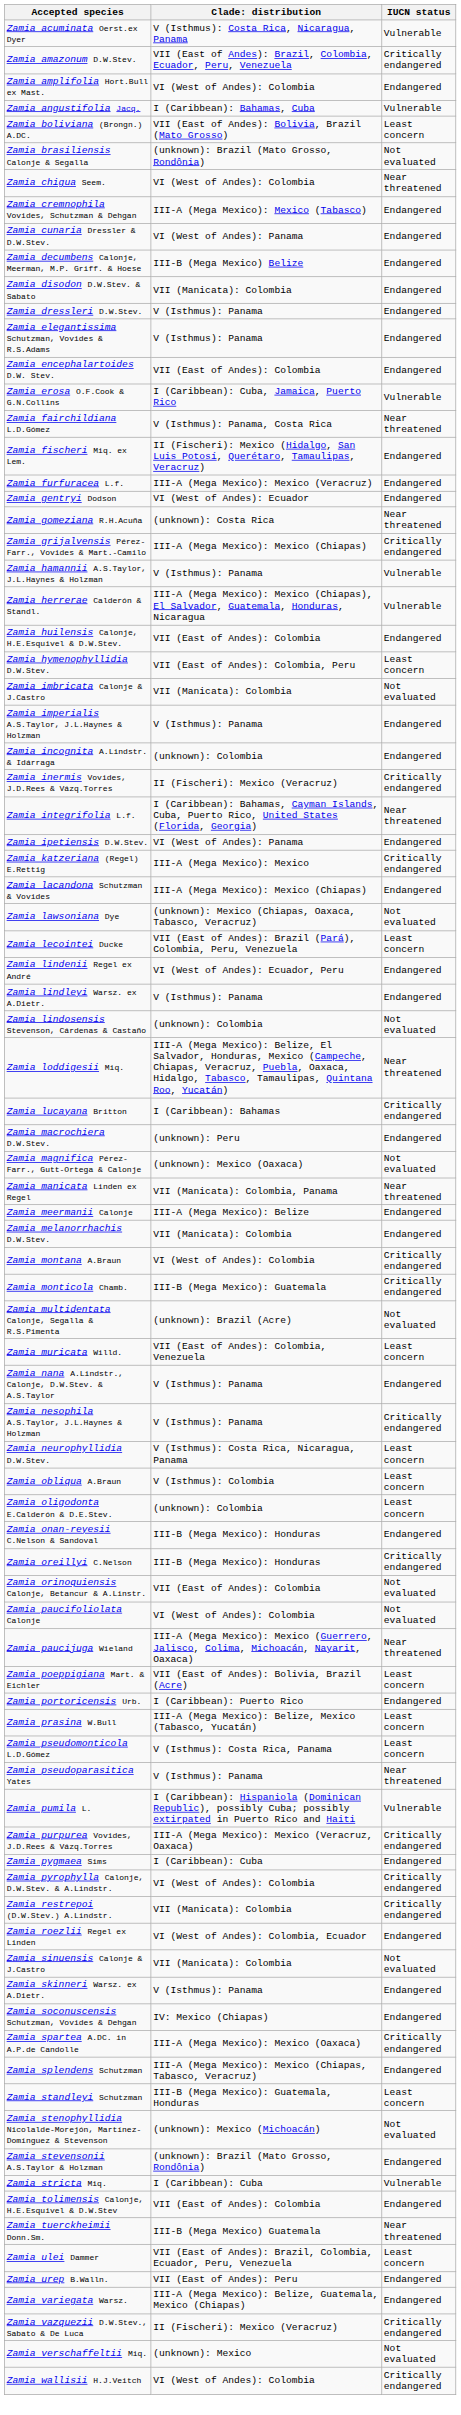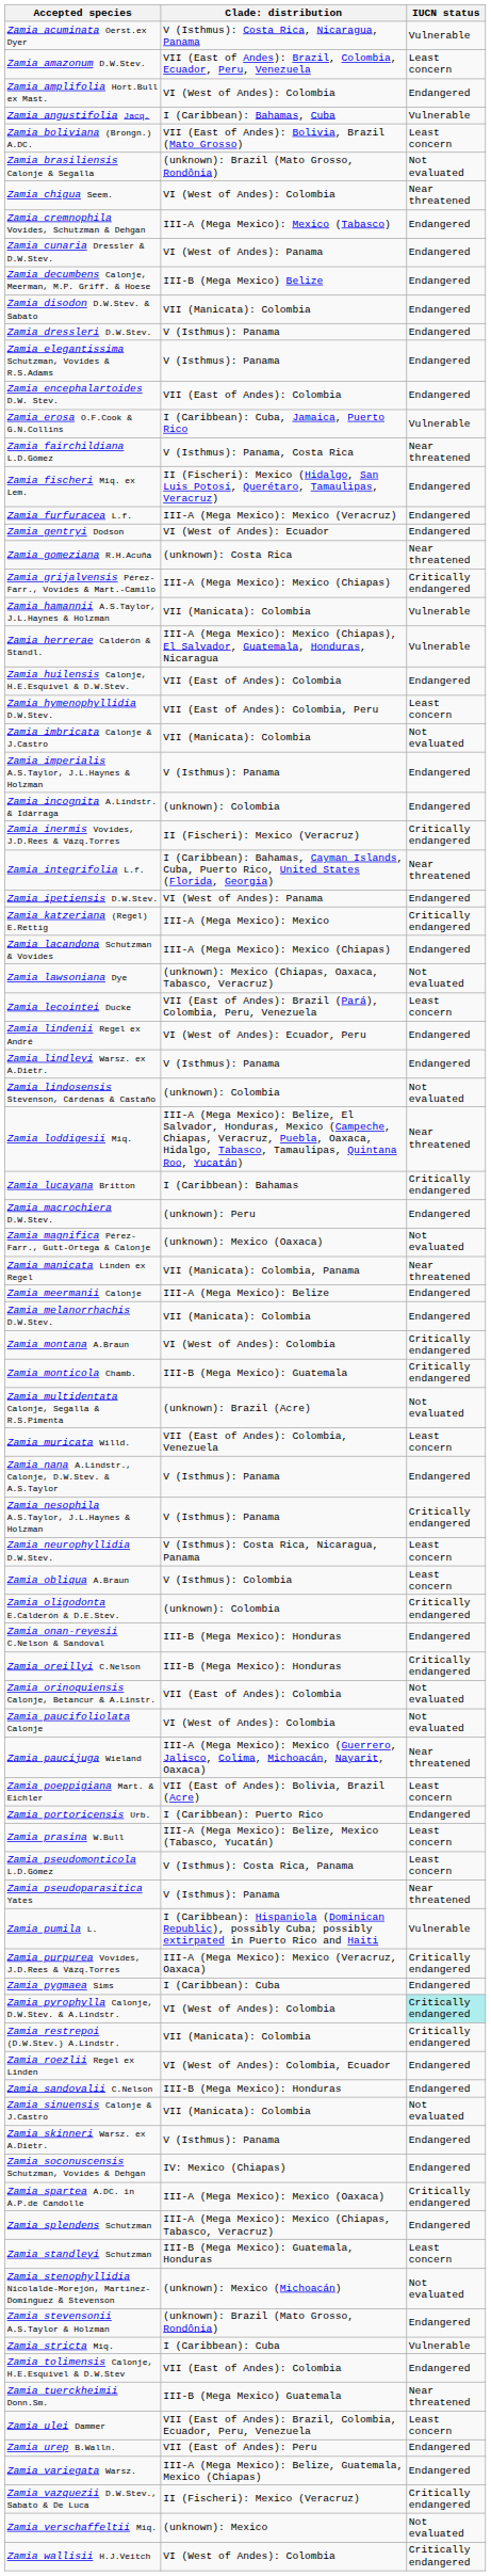Zamia amazonum D.W.Stev. | IUCN status: Critically endangered -> Least concern
Zamia hamannii A.S.Taylor, J.L.Haynes & Holzman | column 2: V (Isthmus): Panama -> VII (Manicata): Colombia
Zamia oligodonta E.Calderón & D.E.Stev. | IUCN status: Least concern -> Critically endangered
Zamia pyrophylla Calonje, D.W.Stev. & A.Lindstr. | IUCN status: no background -> paleturquoise background
+ row: Zamia sandovalii C.Nelson | III-B (Mega Mexico): Honduras | Endangered
